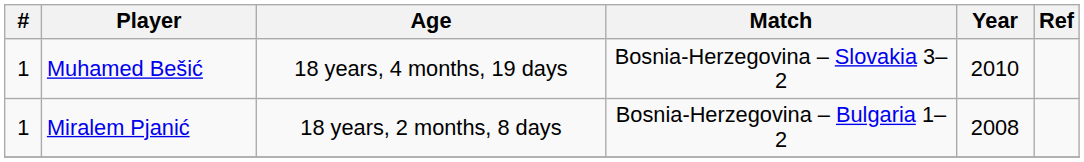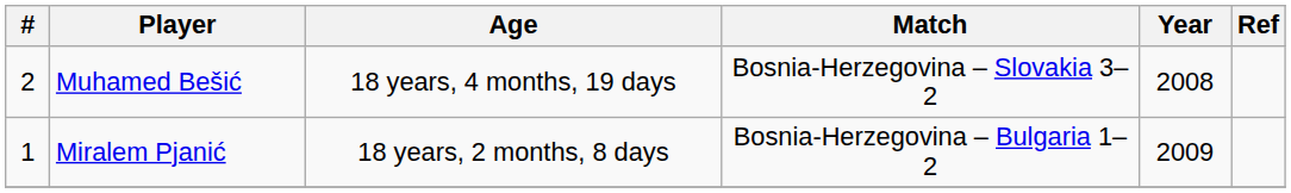Muhamed Bešić | #: 1 -> 2
Muhamed Bešić | Year: 2010 -> 2008
Miralem Pjanić | Year: 2008 -> 2009
